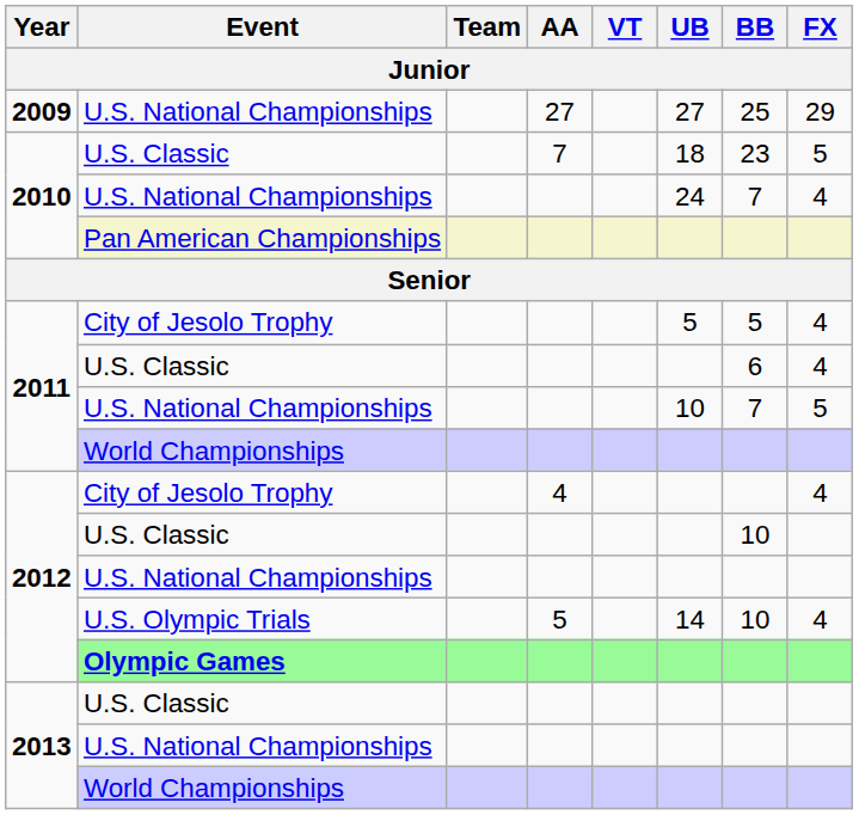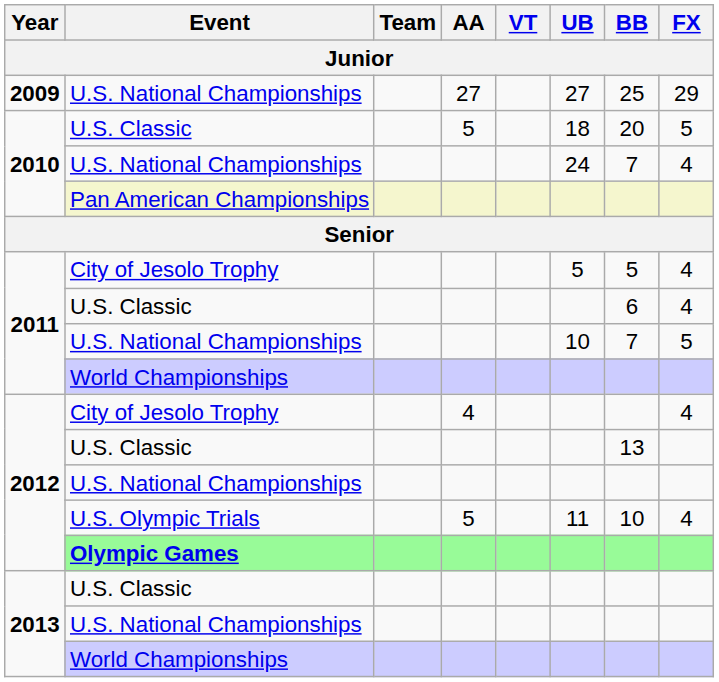2010 / U.S. Classic | AA: 7 -> 5
2010 / U.S. Classic | BB: 23 -> 20
2012 / U.S. Classic | BB: 10 -> 13
U.S. Olympic Trials | UB: 14 -> 11
